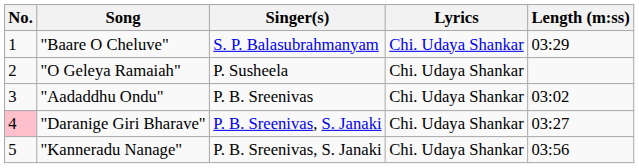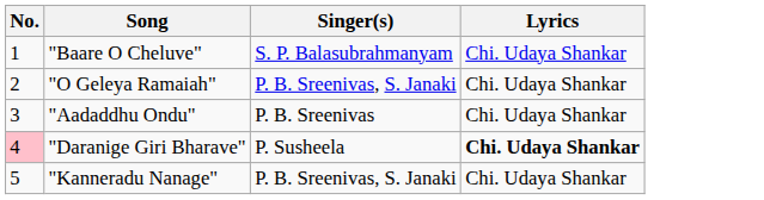- column: Length (m:ss) | 03:29 | 03:02 | 03:27 | 03:56
"O Geleya Ramaiah" | Singer(s): P. Susheela -> P. B. Sreenivas, S. Janaki
"Daranige Giri Bharave" | Singer(s): P. B. Sreenivas, S. Janaki -> P. Susheela
"Daranige Giri Bharave" | Lyrics: normal -> bold
